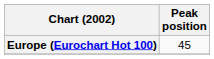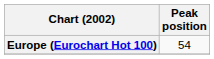Europe (Eurochart Hot 100) | Peak position: 45 -> 54
